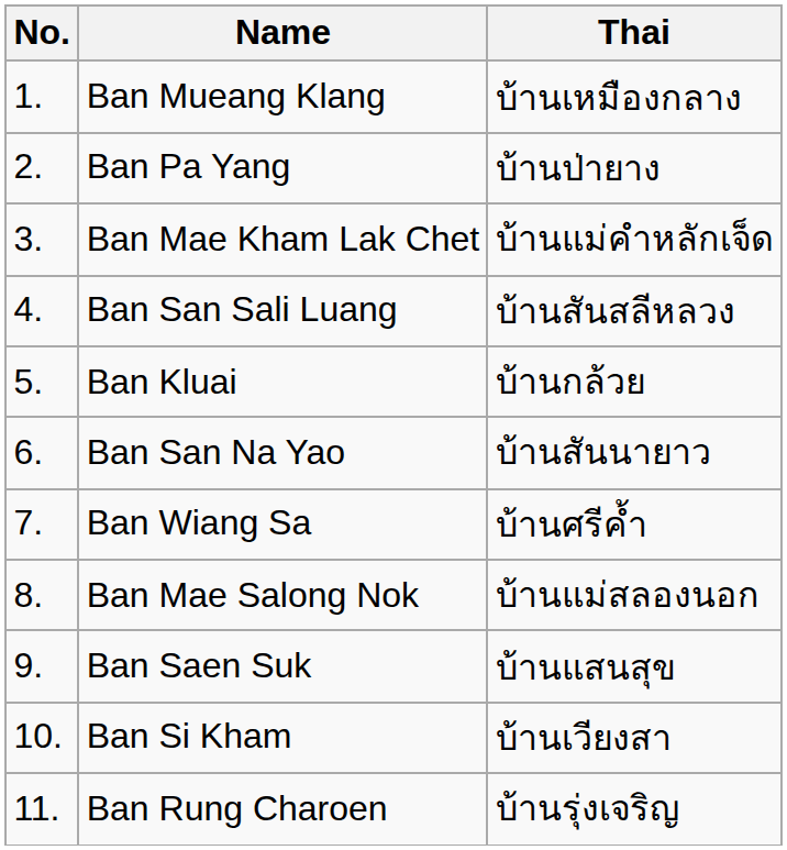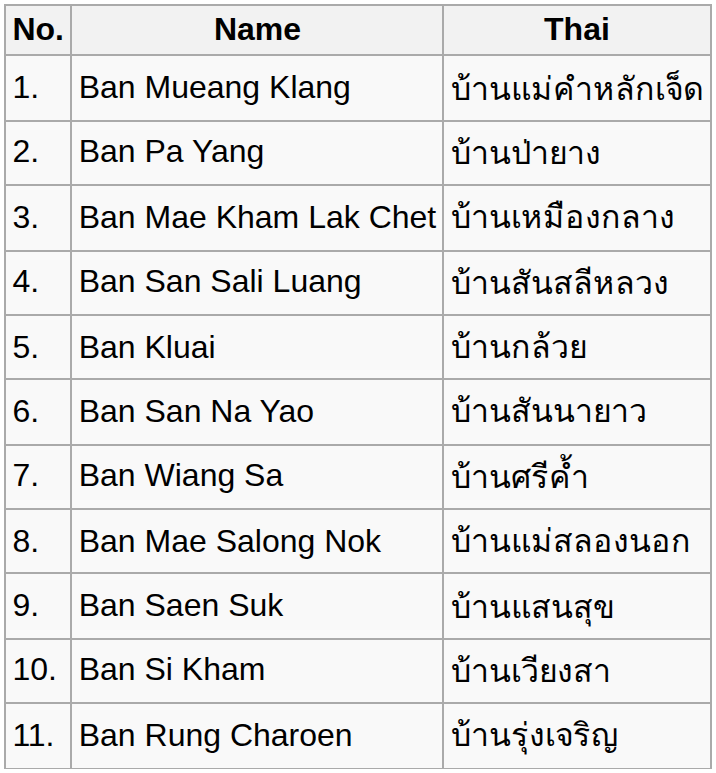Ban Mueang Klang | Thai: บ้านเหมืองกลาง -> บ้านแม่คำหลักเจ็ด
Ban Mae Kham Lak Chet | Thai: บ้านแม่คำหลักเจ็ด -> บ้านเหมืองกลาง
